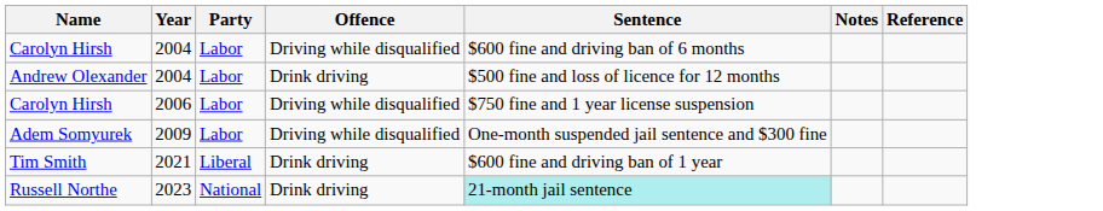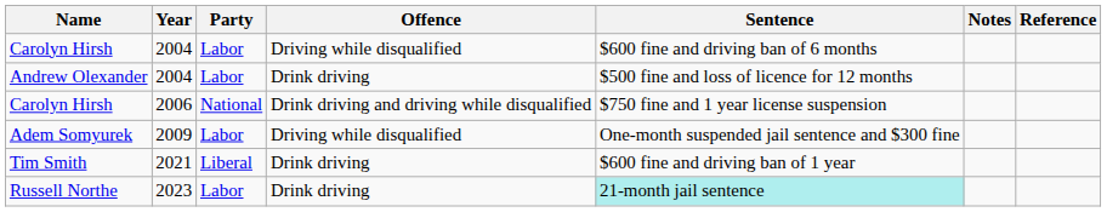Carolyn Hirsh / 2006 | Party: Labor -> National
Carolyn Hirsh / 2006 | Offence: Driving while disqualified -> Drink driving and driving while disqualified
Russell Northe | Party: National -> Labor
